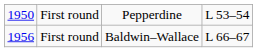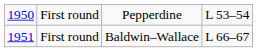First round / Baldwin–Wallace | column 1: 1956 -> 1951
